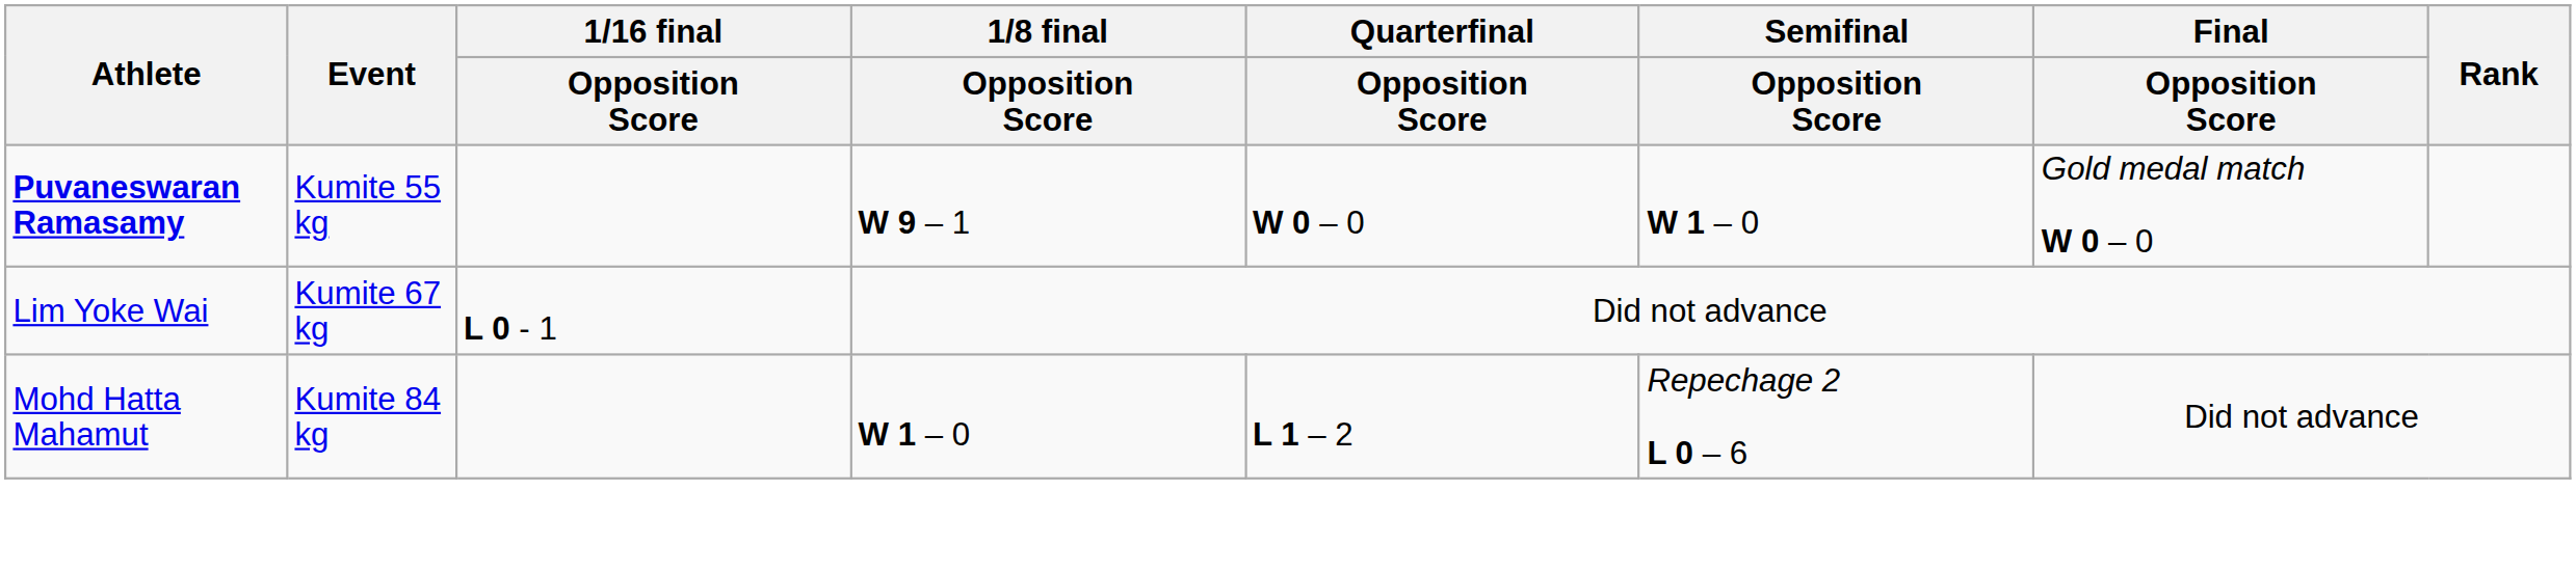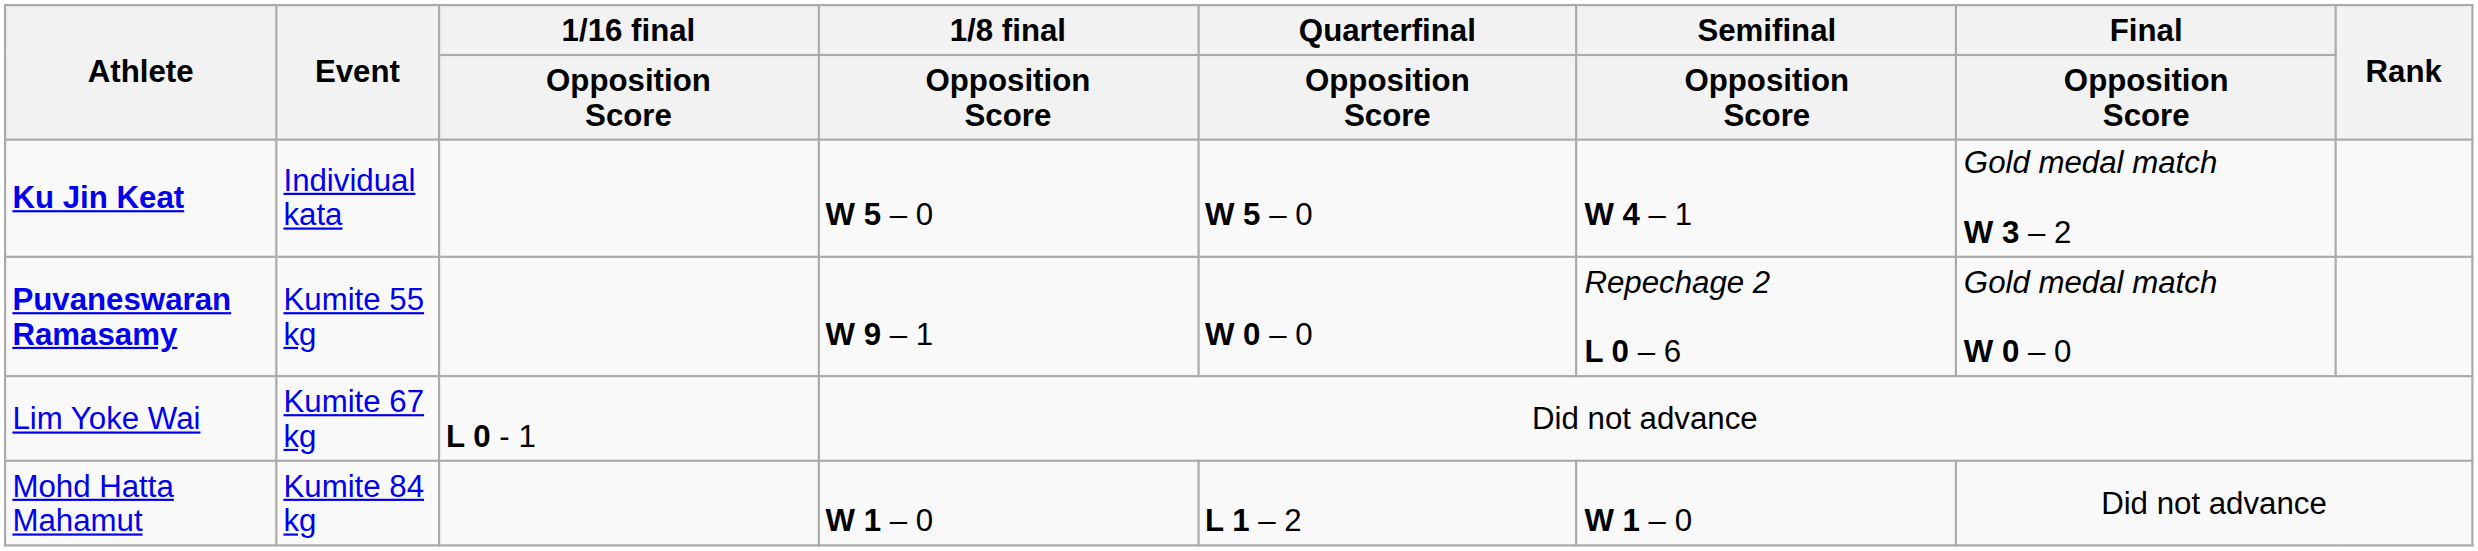+ row: Ku Jin Keat | Individual kata | W 5 – 0 | W 5 – 0 | W 4 – 1 | Gold medal match W 3 – 2
Puvaneswaran Ramasamy | Semifinal / Opposition Score: W 1 – 0 -> Repechage 2 L 0 – 6
Mohd Hatta Mahamut | Semifinal / Opposition Score: Repechage 2 L 0 – 6 -> W 1 – 0
